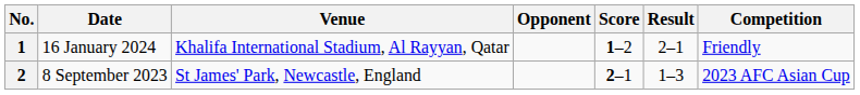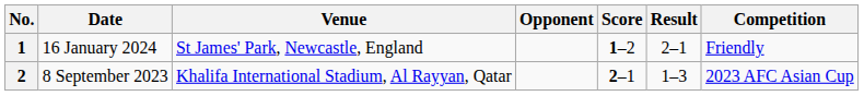1 | Venue: Khalifa International Stadium, Al Rayyan, Qatar -> St James' Park, Newcastle, England
2 | Venue: St James' Park, Newcastle, England -> Khalifa International Stadium, Al Rayyan, Qatar
